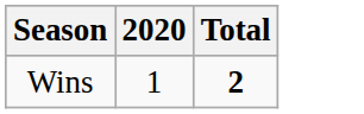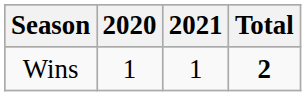+ column: 2021 | 1
